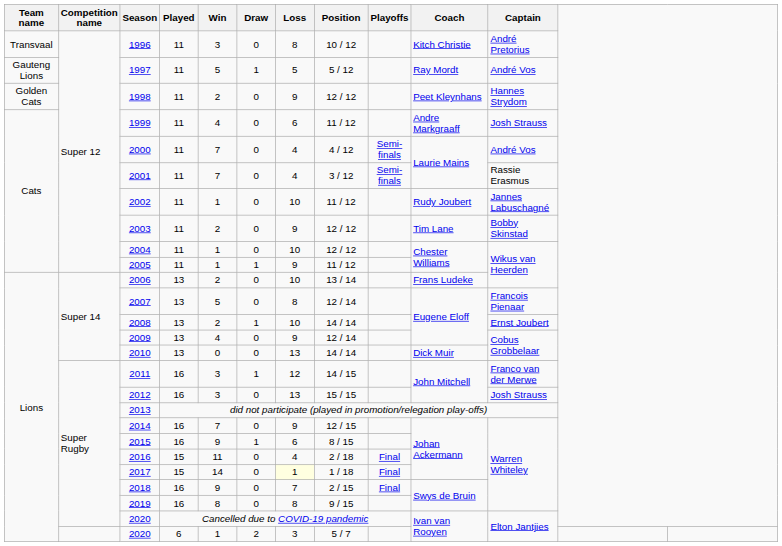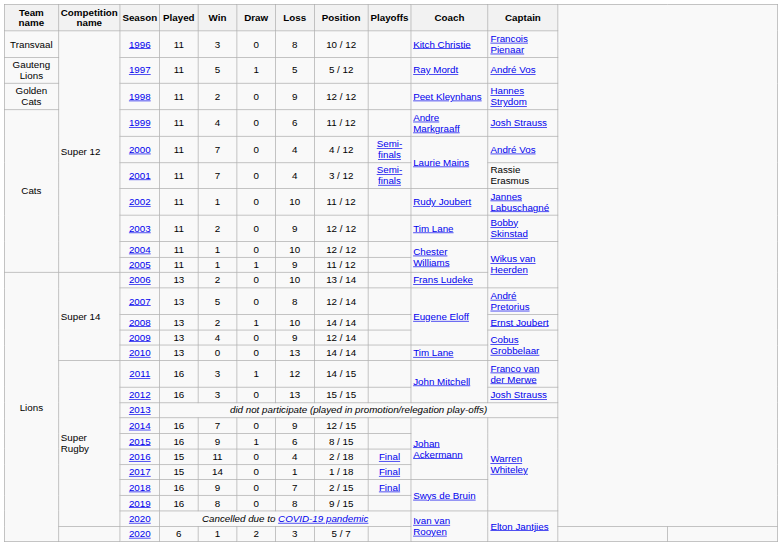1996 | Captain: André Pretorius -> Francois Pienaar
2007 | Captain: Francois Pienaar -> André Pretorius
2010 | Coach: Dick Muir -> Tim Lane
2017 | Loss: lightyellow background -> no background
